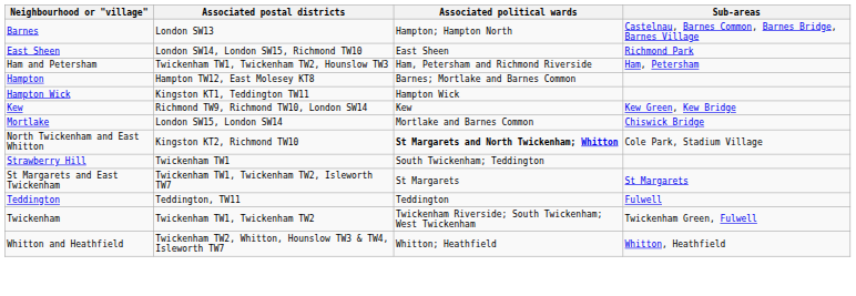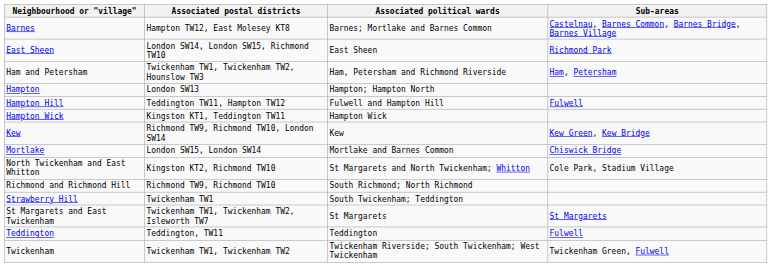Barnes | Associated postal districts: London SW13 -> Hampton TW12, East Molesey KT8
Barnes | Associated political wards: Hampton; Hampton North -> Barnes; Mortlake and Barnes Common
Hampton | Associated postal districts: Hampton TW12, East Molesey KT8 -> London SW13
Hampton | Associated political wards: Barnes; Mortlake and Barnes Common -> Hampton; Hampton North
+ row: Hampton Hill | Teddington TW11, Hampton TW12 | Fulwell and Hampton Hill | Fulwell
North Twickenham and East Whitton | Associated political wards: bold -> normal
+ row: Richmond and Richmond Hill | Richmond TW9, Richmond TW10 | South Richmond; North Richmond
- row: Whitton and Heathfield | Twickenham TW2, Whitton, Hounslow TW3 & TW4, Isleworth TW7 | Whitton; Heathfield | Whitton, Heathfield
